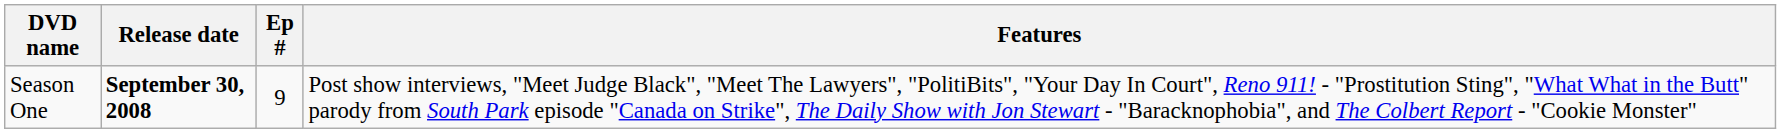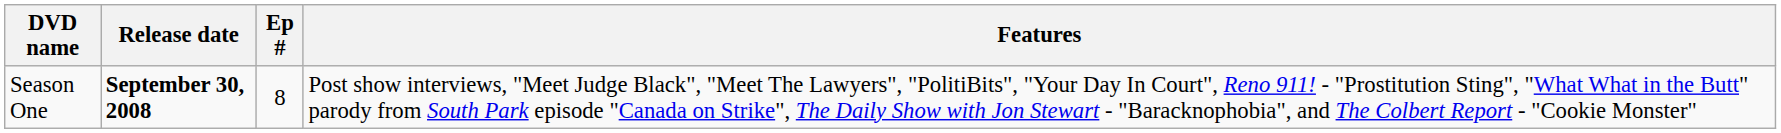Season One | Ep #: 9 -> 8
